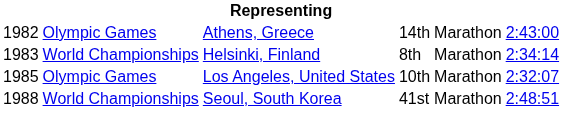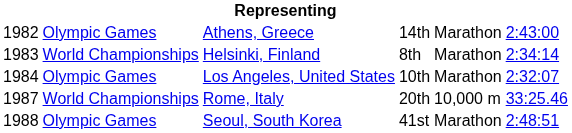Los Angeles, United States | column 1: 1985 -> 1984
+ row: 1987 | World Championships | Rome, Italy | 20th | 10,000 m | 33:25.46
Seoul, South Korea | column 2: World Championships -> Olympic Games
